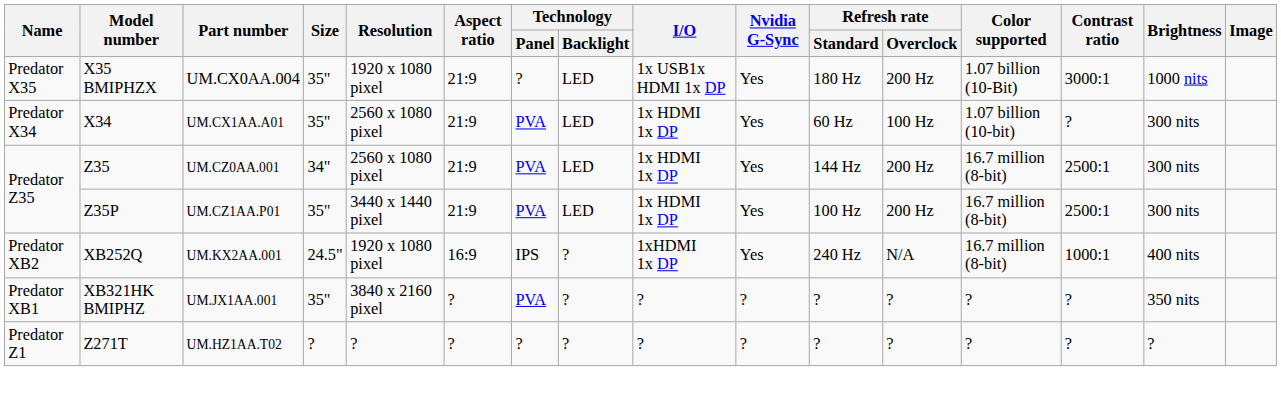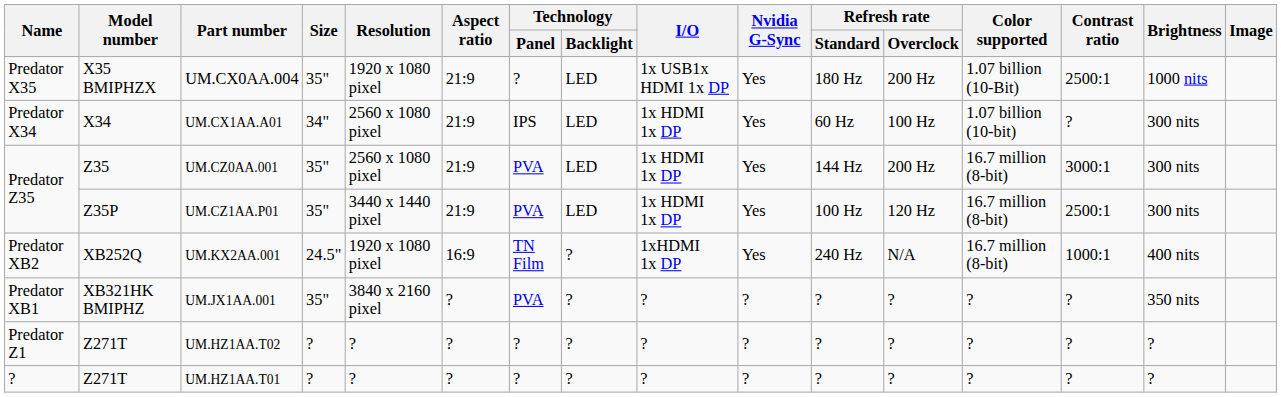UM.CX0AA.004 | Contrast ratio: 3000:1 -> 2500:1
UM.CX1AA.A01 | Size: 35" -> 34"
UM.CX1AA.A01 | Technology / Panel: PVA -> IPS
UM.CZ0AA.001 | Size: 34" -> 35"
UM.CZ0AA.001 | Contrast ratio: 2500:1 -> 3000:1
UM.CZ1AA.P01 | Refresh rate / Overclock: 200 Hz -> 120 Hz
UM.KX2AA.001 | Technology / Panel: IPS -> TN Film
+ row: ? | Z271T | UM.HZ1AA.T01 | ? | ? | ? | ? | ? | ? | ? | ? | ? | ? | ? | ?
